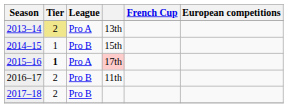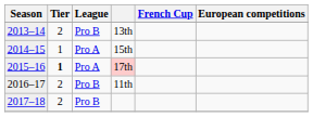13th | Tier: khaki background -> no background
13th | League: Pro A -> Pro B
15th | League: Pro B -> Pro A
